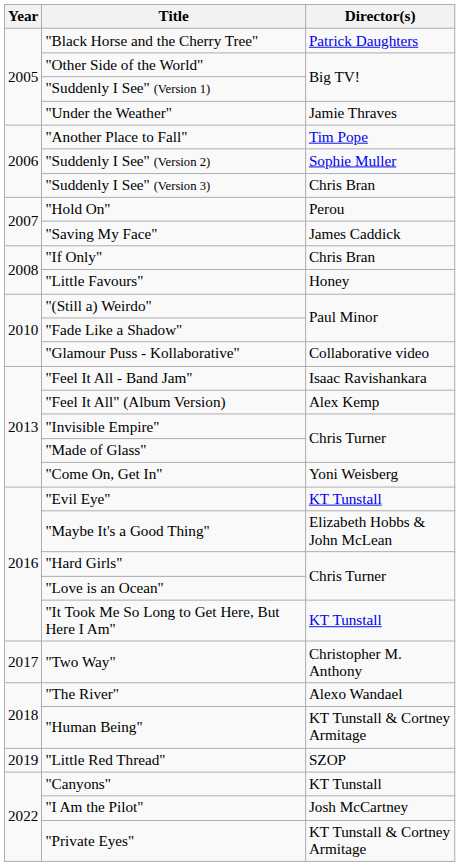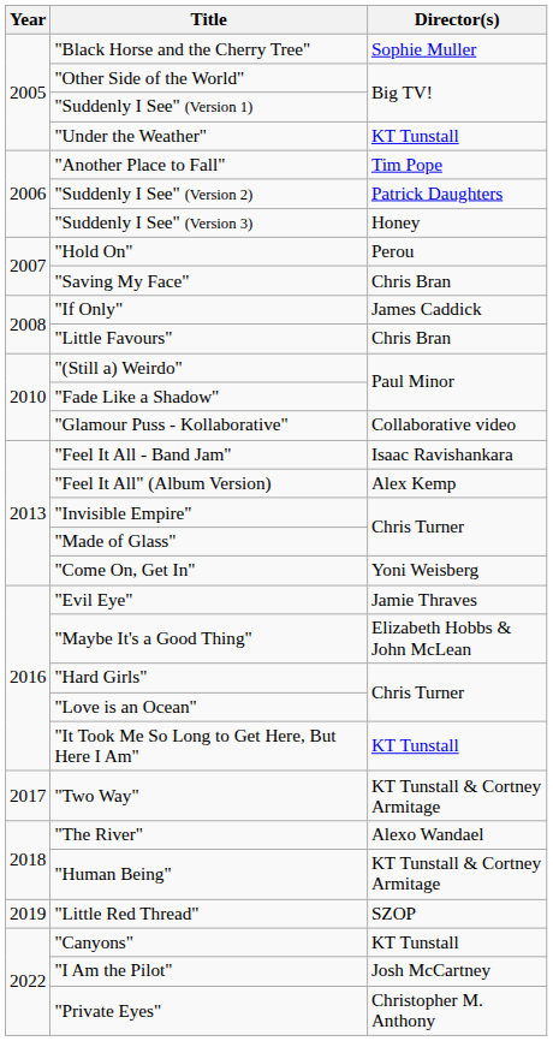"Black Horse and the Cherry Tree" | Director(s): Patrick Daughters -> Sophie Muller
"Under the Weather" | Director(s): Jamie Thraves -> KT Tunstall
"Suddenly I See" (Version 2) | Director(s): Sophie Muller -> Patrick Daughters
"Suddenly I See" (Version 3) | Director(s): Chris Bran -> Honey
"Saving My Face" | Director(s): James Caddick -> Chris Bran
"If Only" | Director(s): Chris Bran -> James Caddick
"Little Favours" | Director(s): Honey -> Chris Bran
"Evil Eye" | Director(s): KT Tunstall -> Jamie Thraves
"Two Way" | Director(s): Christopher M. Anthony -> KT Tunstall & Cortney Armitage
"Private Eyes" | Director(s): KT Tunstall & Cortney Armitage -> Christopher M. Anthony
